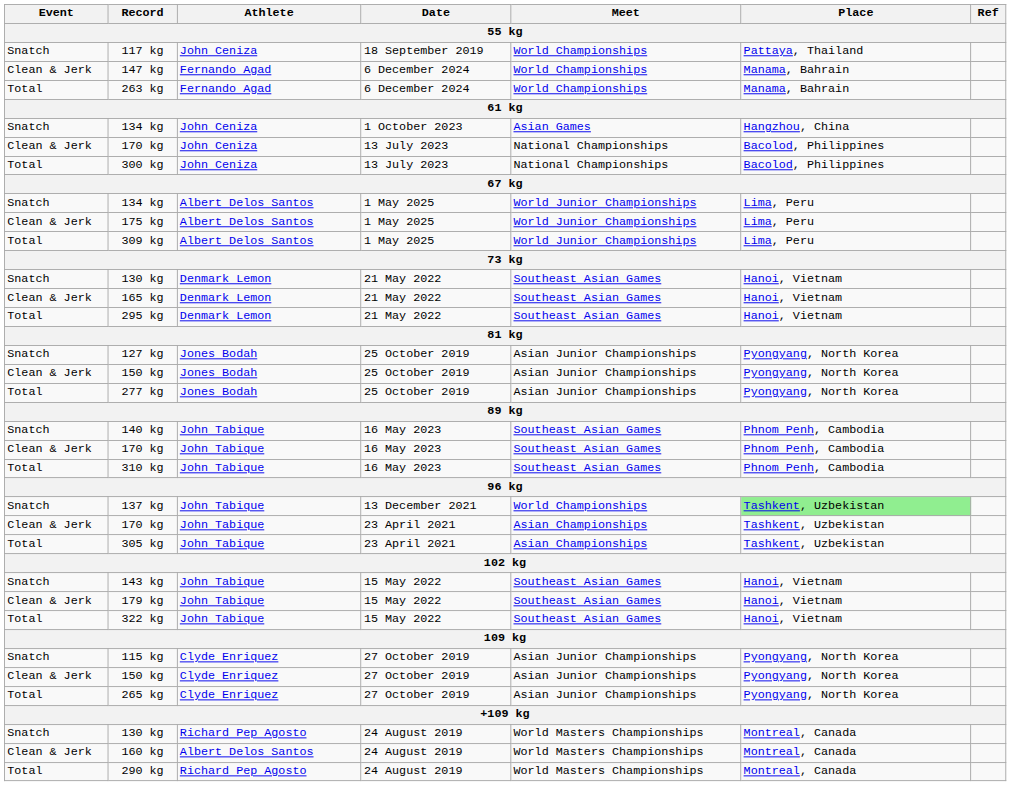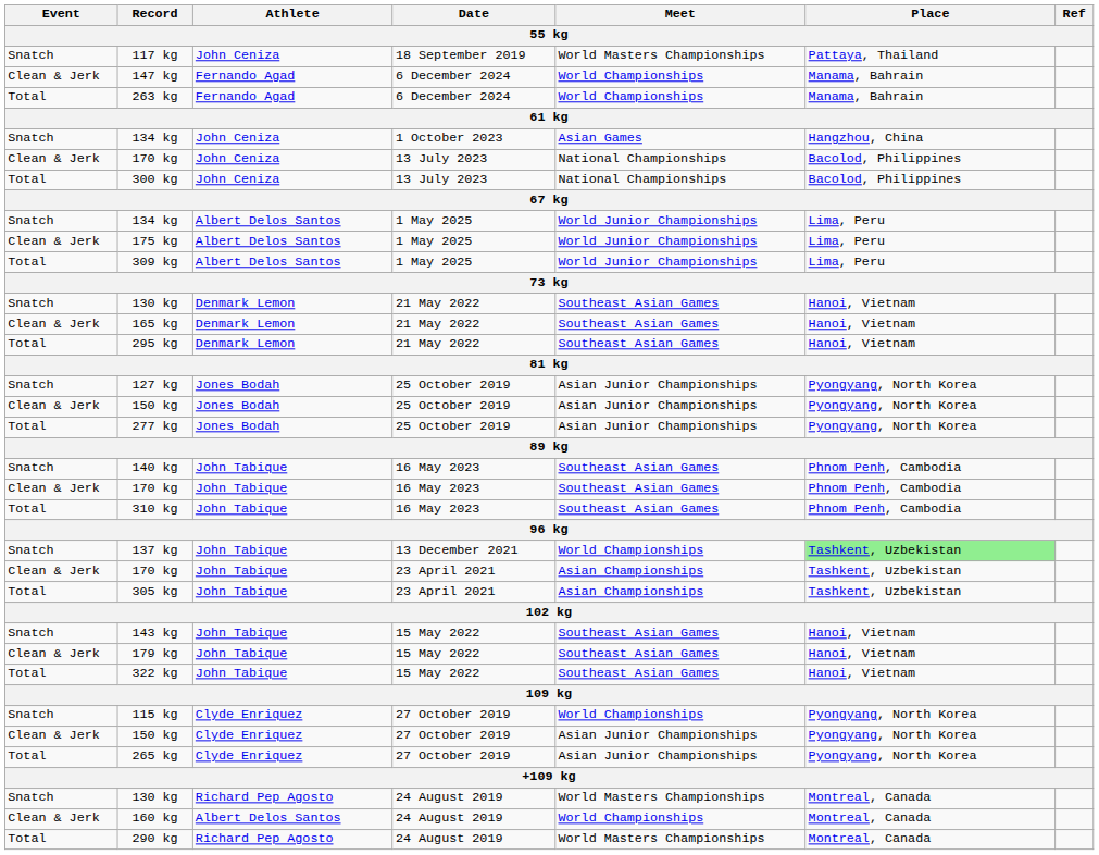117 kg | Meet: World Championships -> World Masters Championships
115 kg | Meet: Asian Junior Championships -> World Championships
160 kg | Meet: World Masters Championships -> World Championships
